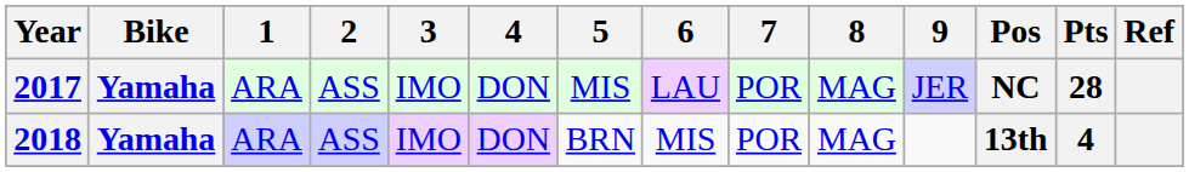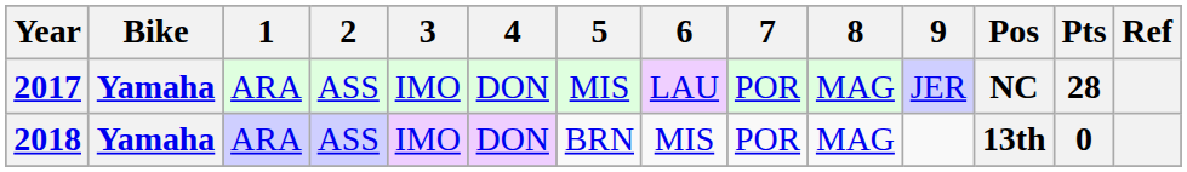2018 | Pts: 4 -> 0
